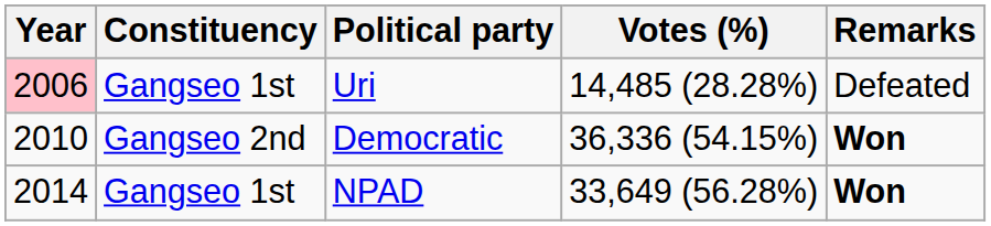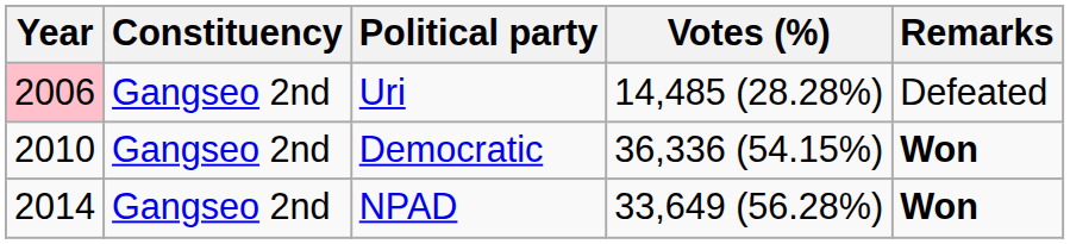Uri | Constituency: Gangseo 1st -> Gangseo 2nd
NPAD | Constituency: Gangseo 1st -> Gangseo 2nd
